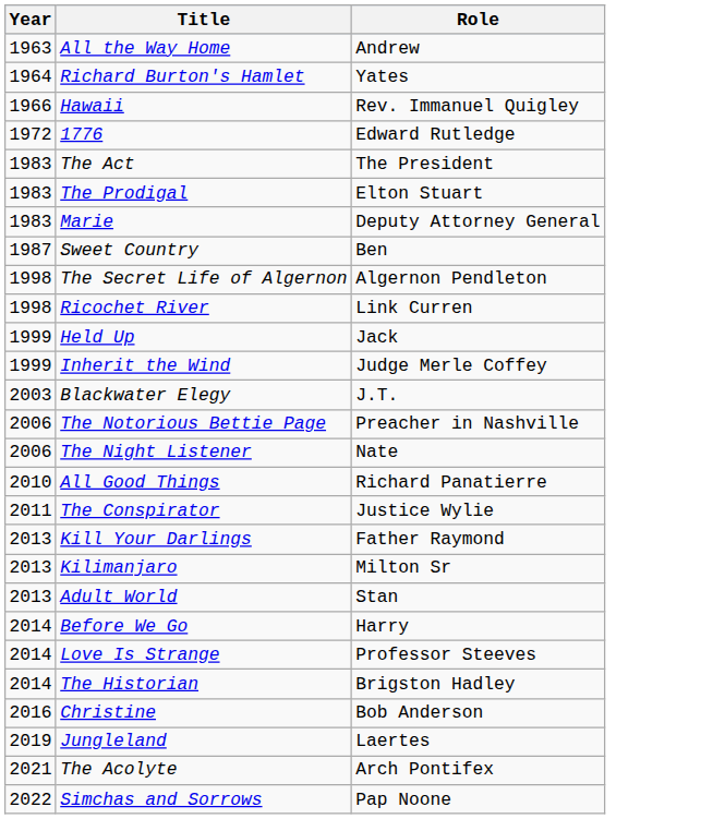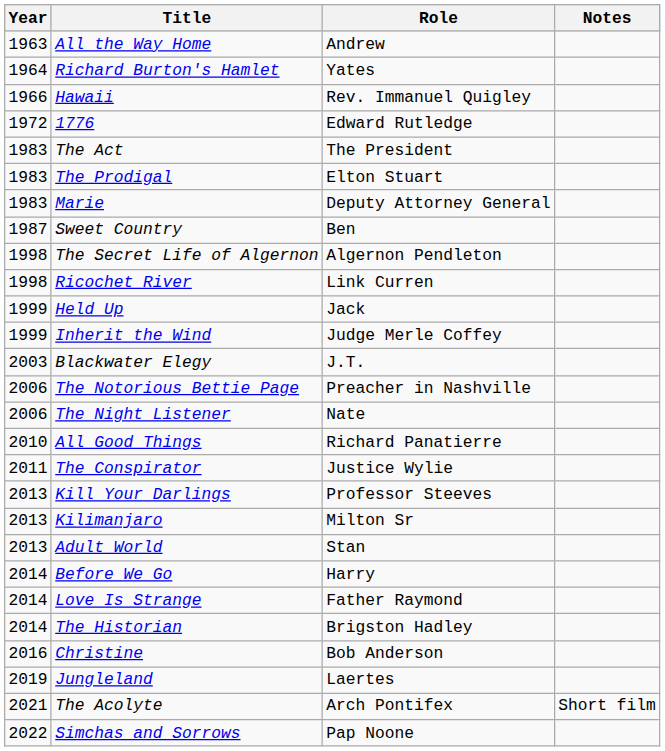+ column: Notes | Short film
Kill Your Darlings | Role: Father Raymond -> Professor Steeves
Love Is Strange | Role: Professor Steeves -> Father Raymond
